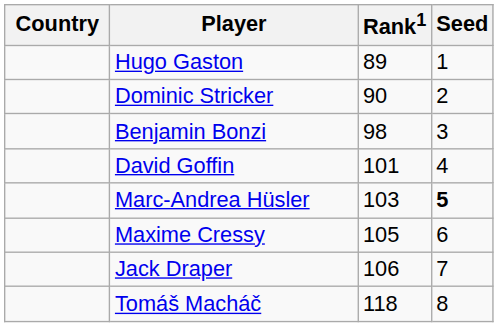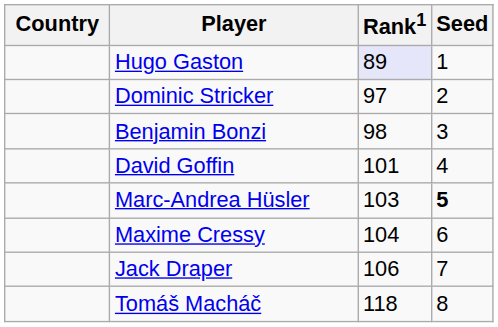Hugo Gaston | Rank1: no background -> lavender background
Dominic Stricker | Rank1: 90 -> 97
Maxime Cressy | Rank1: 105 -> 104
